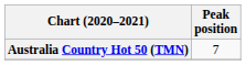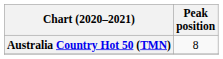Australia Country Hot 50 (TMN) | Peak position: 7 -> 8
